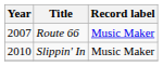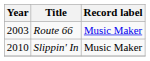Route 66 | Year: 2007 -> 2003
